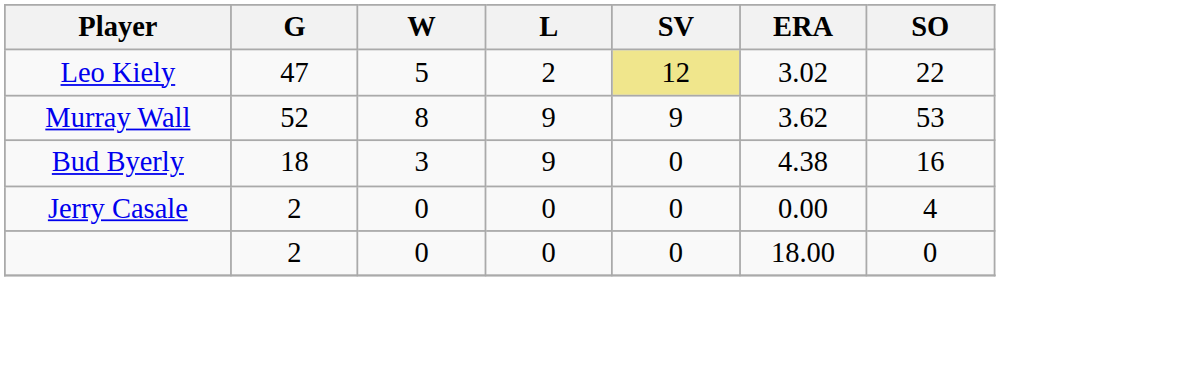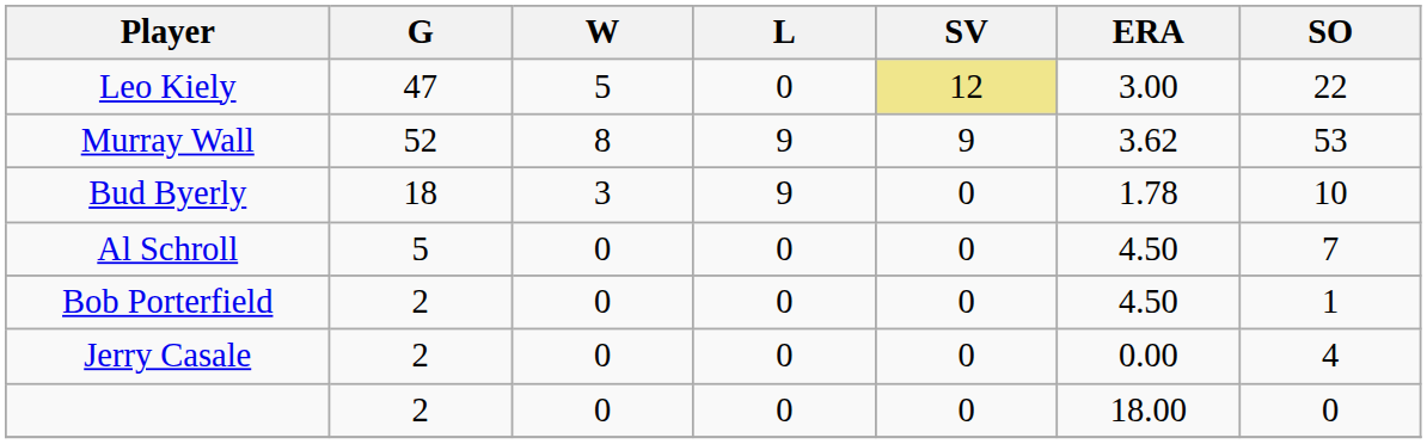Leo Kiely | L: 2 -> 0
Leo Kiely | ERA: 3.02 -> 3.00
Bud Byerly | ERA: 4.38 -> 1.78
Bud Byerly | SO: 16 -> 10
+ row: Al Schroll | 5 | 0 | 0 | 0 | 4.50 | 7
+ row: Bob Porterfield | 2 | 0 | 0 | 0 | 4.50 | 1
